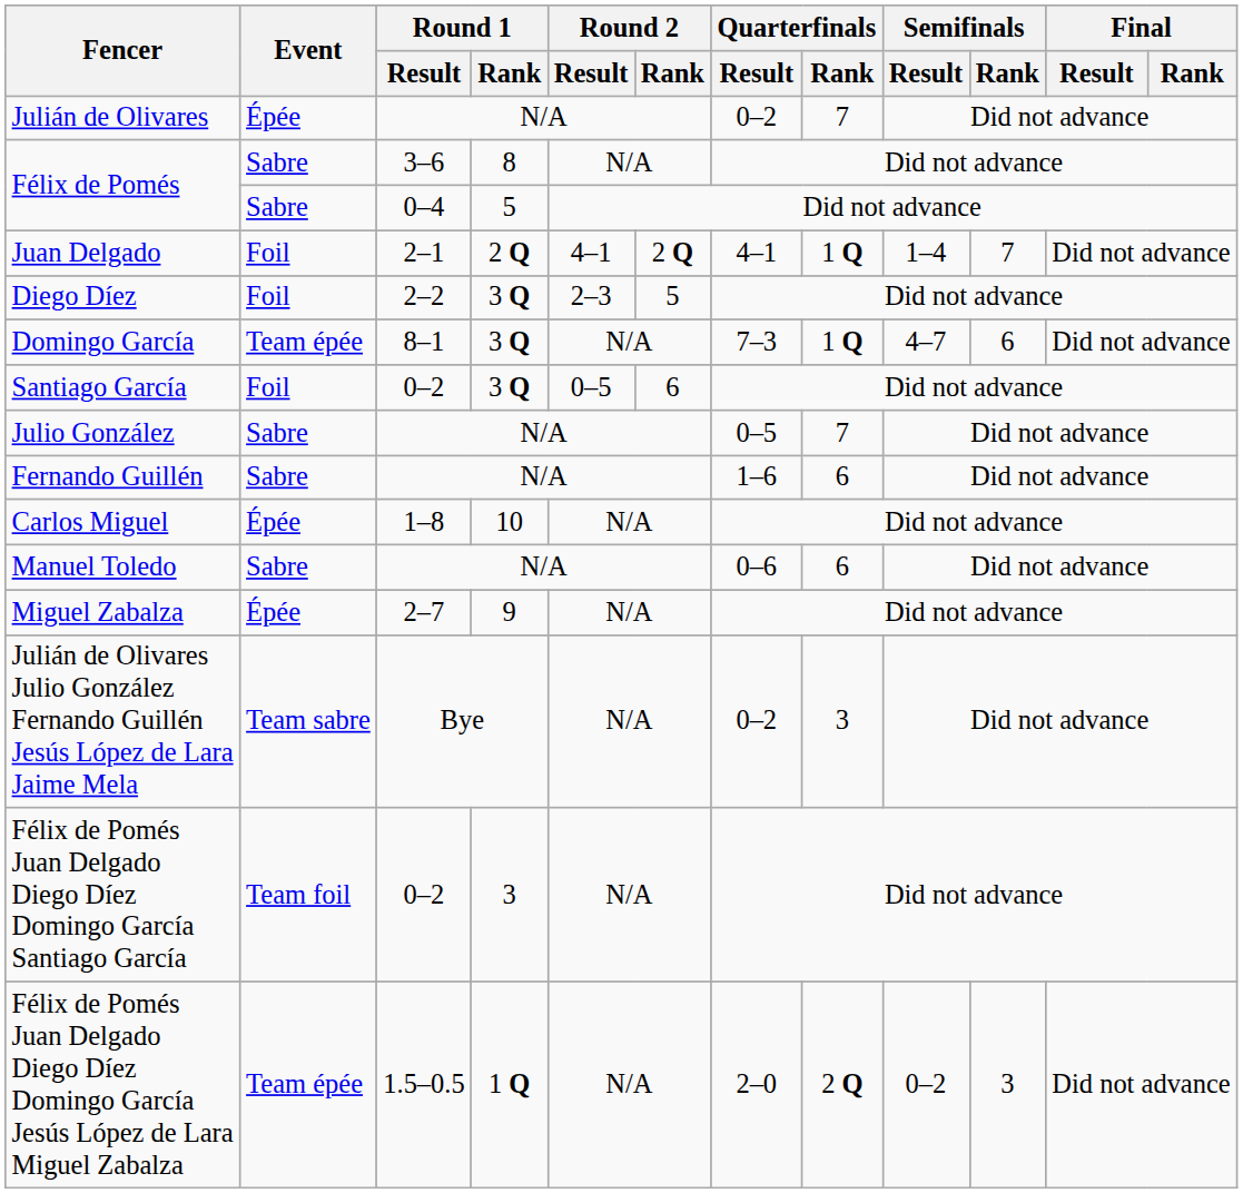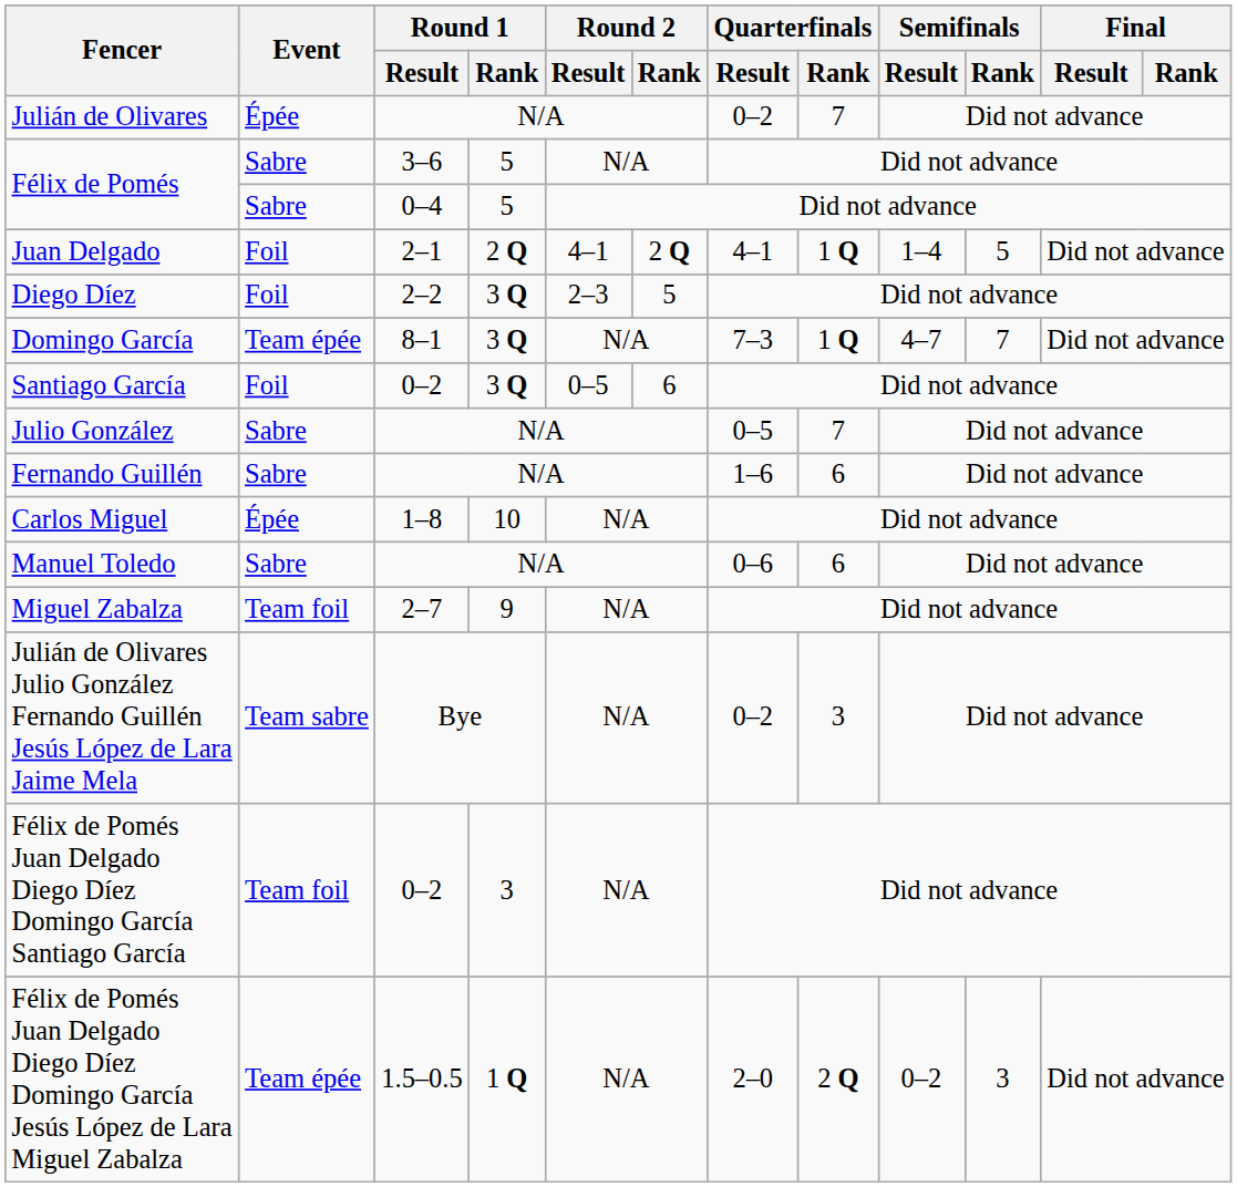Félix de Pomés / 3–6 | Round 1 / Rank: 8 -> 5
Juan Delgado | Semifinals / Rank: 7 -> 5
Domingo García | Semifinals / Rank: 6 -> 7
Miguel Zabalza | Event: Épée -> Team foil
